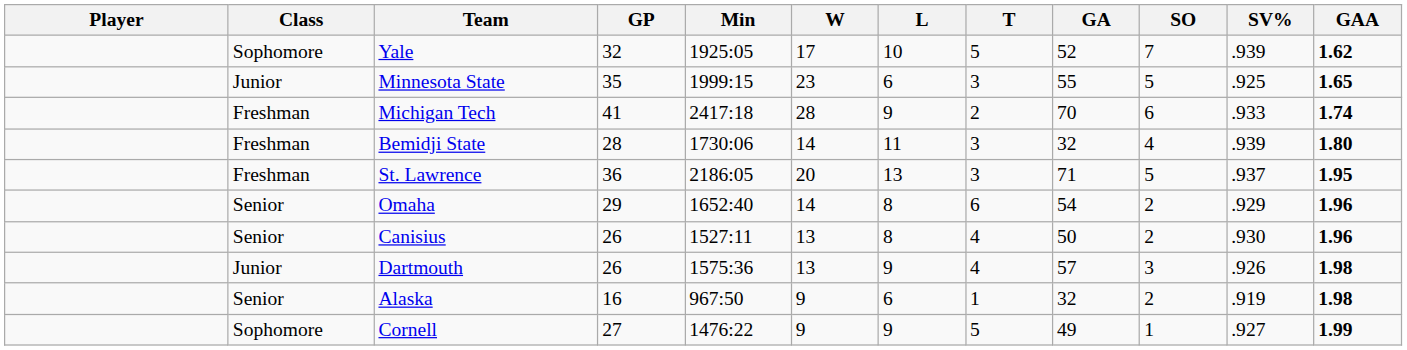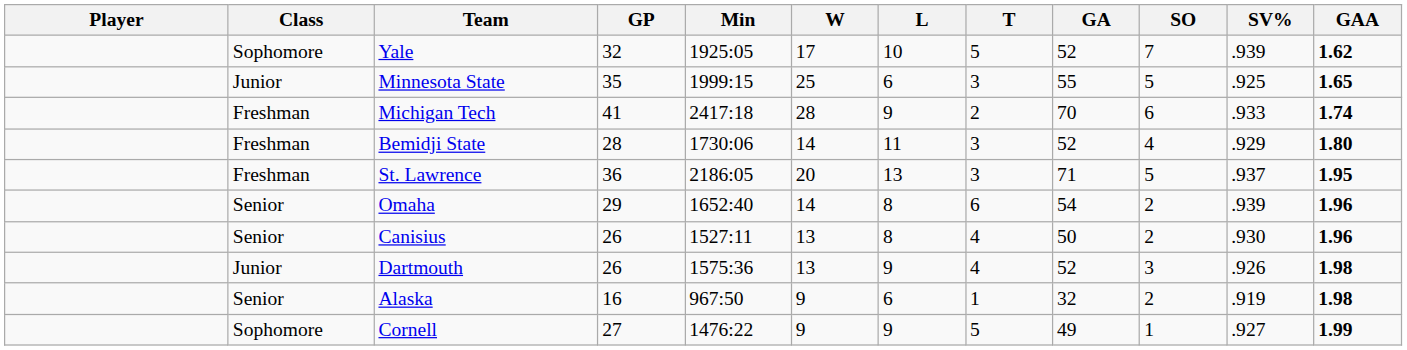Minnesota State | W: 23 -> 25
Bemidji State | GA: 32 -> 52
Bemidji State | SV%: .939 -> .929
Omaha | SV%: .929 -> .939
Dartmouth | GA: 57 -> 52
